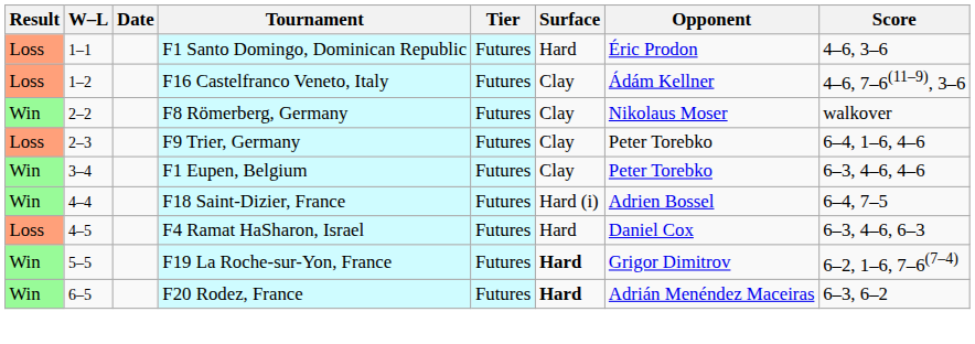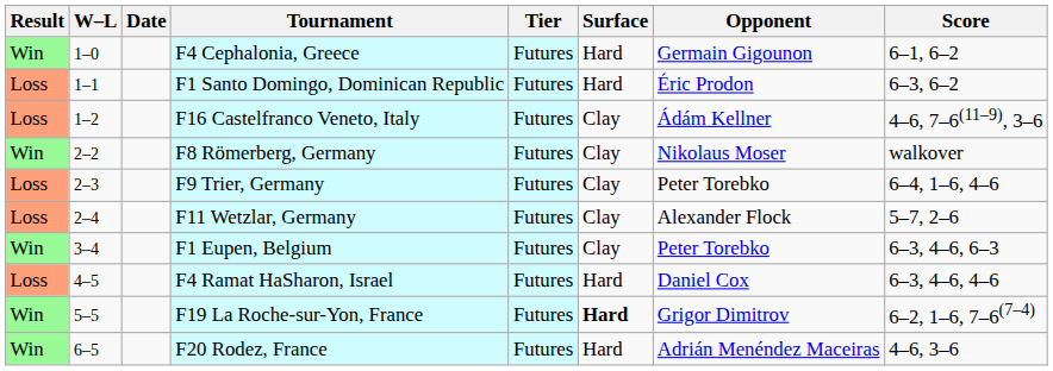+ row: Win | 1–0 | F4 Cephalonia, Greece | Futures | Hard | Germain Gigounon | 6–1, 6–2
F1 Santo Domingo, Dominican Republic | Score: 4–6, 3–6 -> 6–3, 6–2
+ row: Loss | 2–4 | F11 Wetzlar, Germany | Futures | Clay | Alexander Flock | 5–7, 2–6
F1 Eupen, Belgium | Score: 6–3, 4–6, 4–6 -> 6–3, 4–6, 6–3
- row: Win | 4–4 | F18 Saint-Dizier, France | Futures | Hard (i) | Adrien Bossel | 6–4, 7–5
F4 Ramat HaSharon, Israel | Score: 6–3, 4–6, 6–3 -> 6–3, 4–6, 4–6
F20 Rodez, France | Surface: bold -> normal
F20 Rodez, France | Score: 6–3, 6–2 -> 4–6, 3–6
